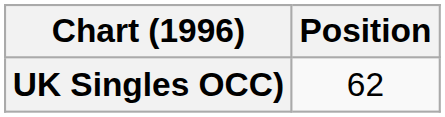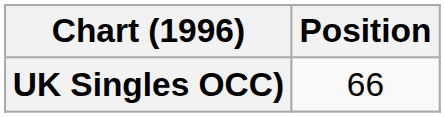UK Singles OCC) | Position: 62 -> 66
